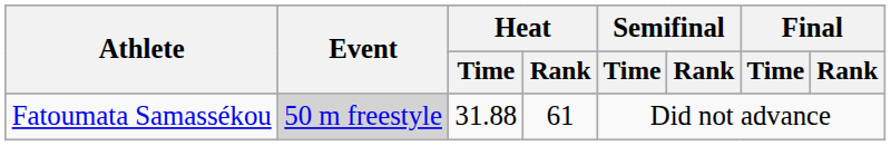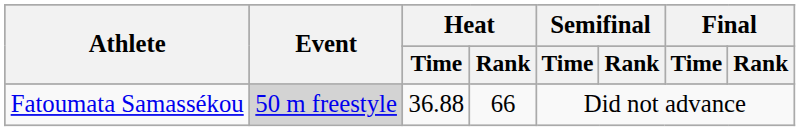Fatoumata Samassékou | Heat / Time: 31.88 -> 36.88
Fatoumata Samassékou | Heat / Rank: 61 -> 66
